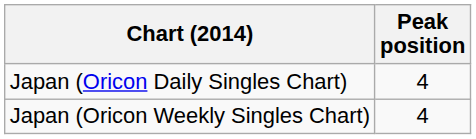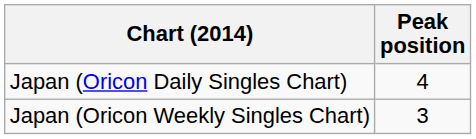Japan (Oricon Weekly Singles Chart) | Peak position: 4 -> 3
